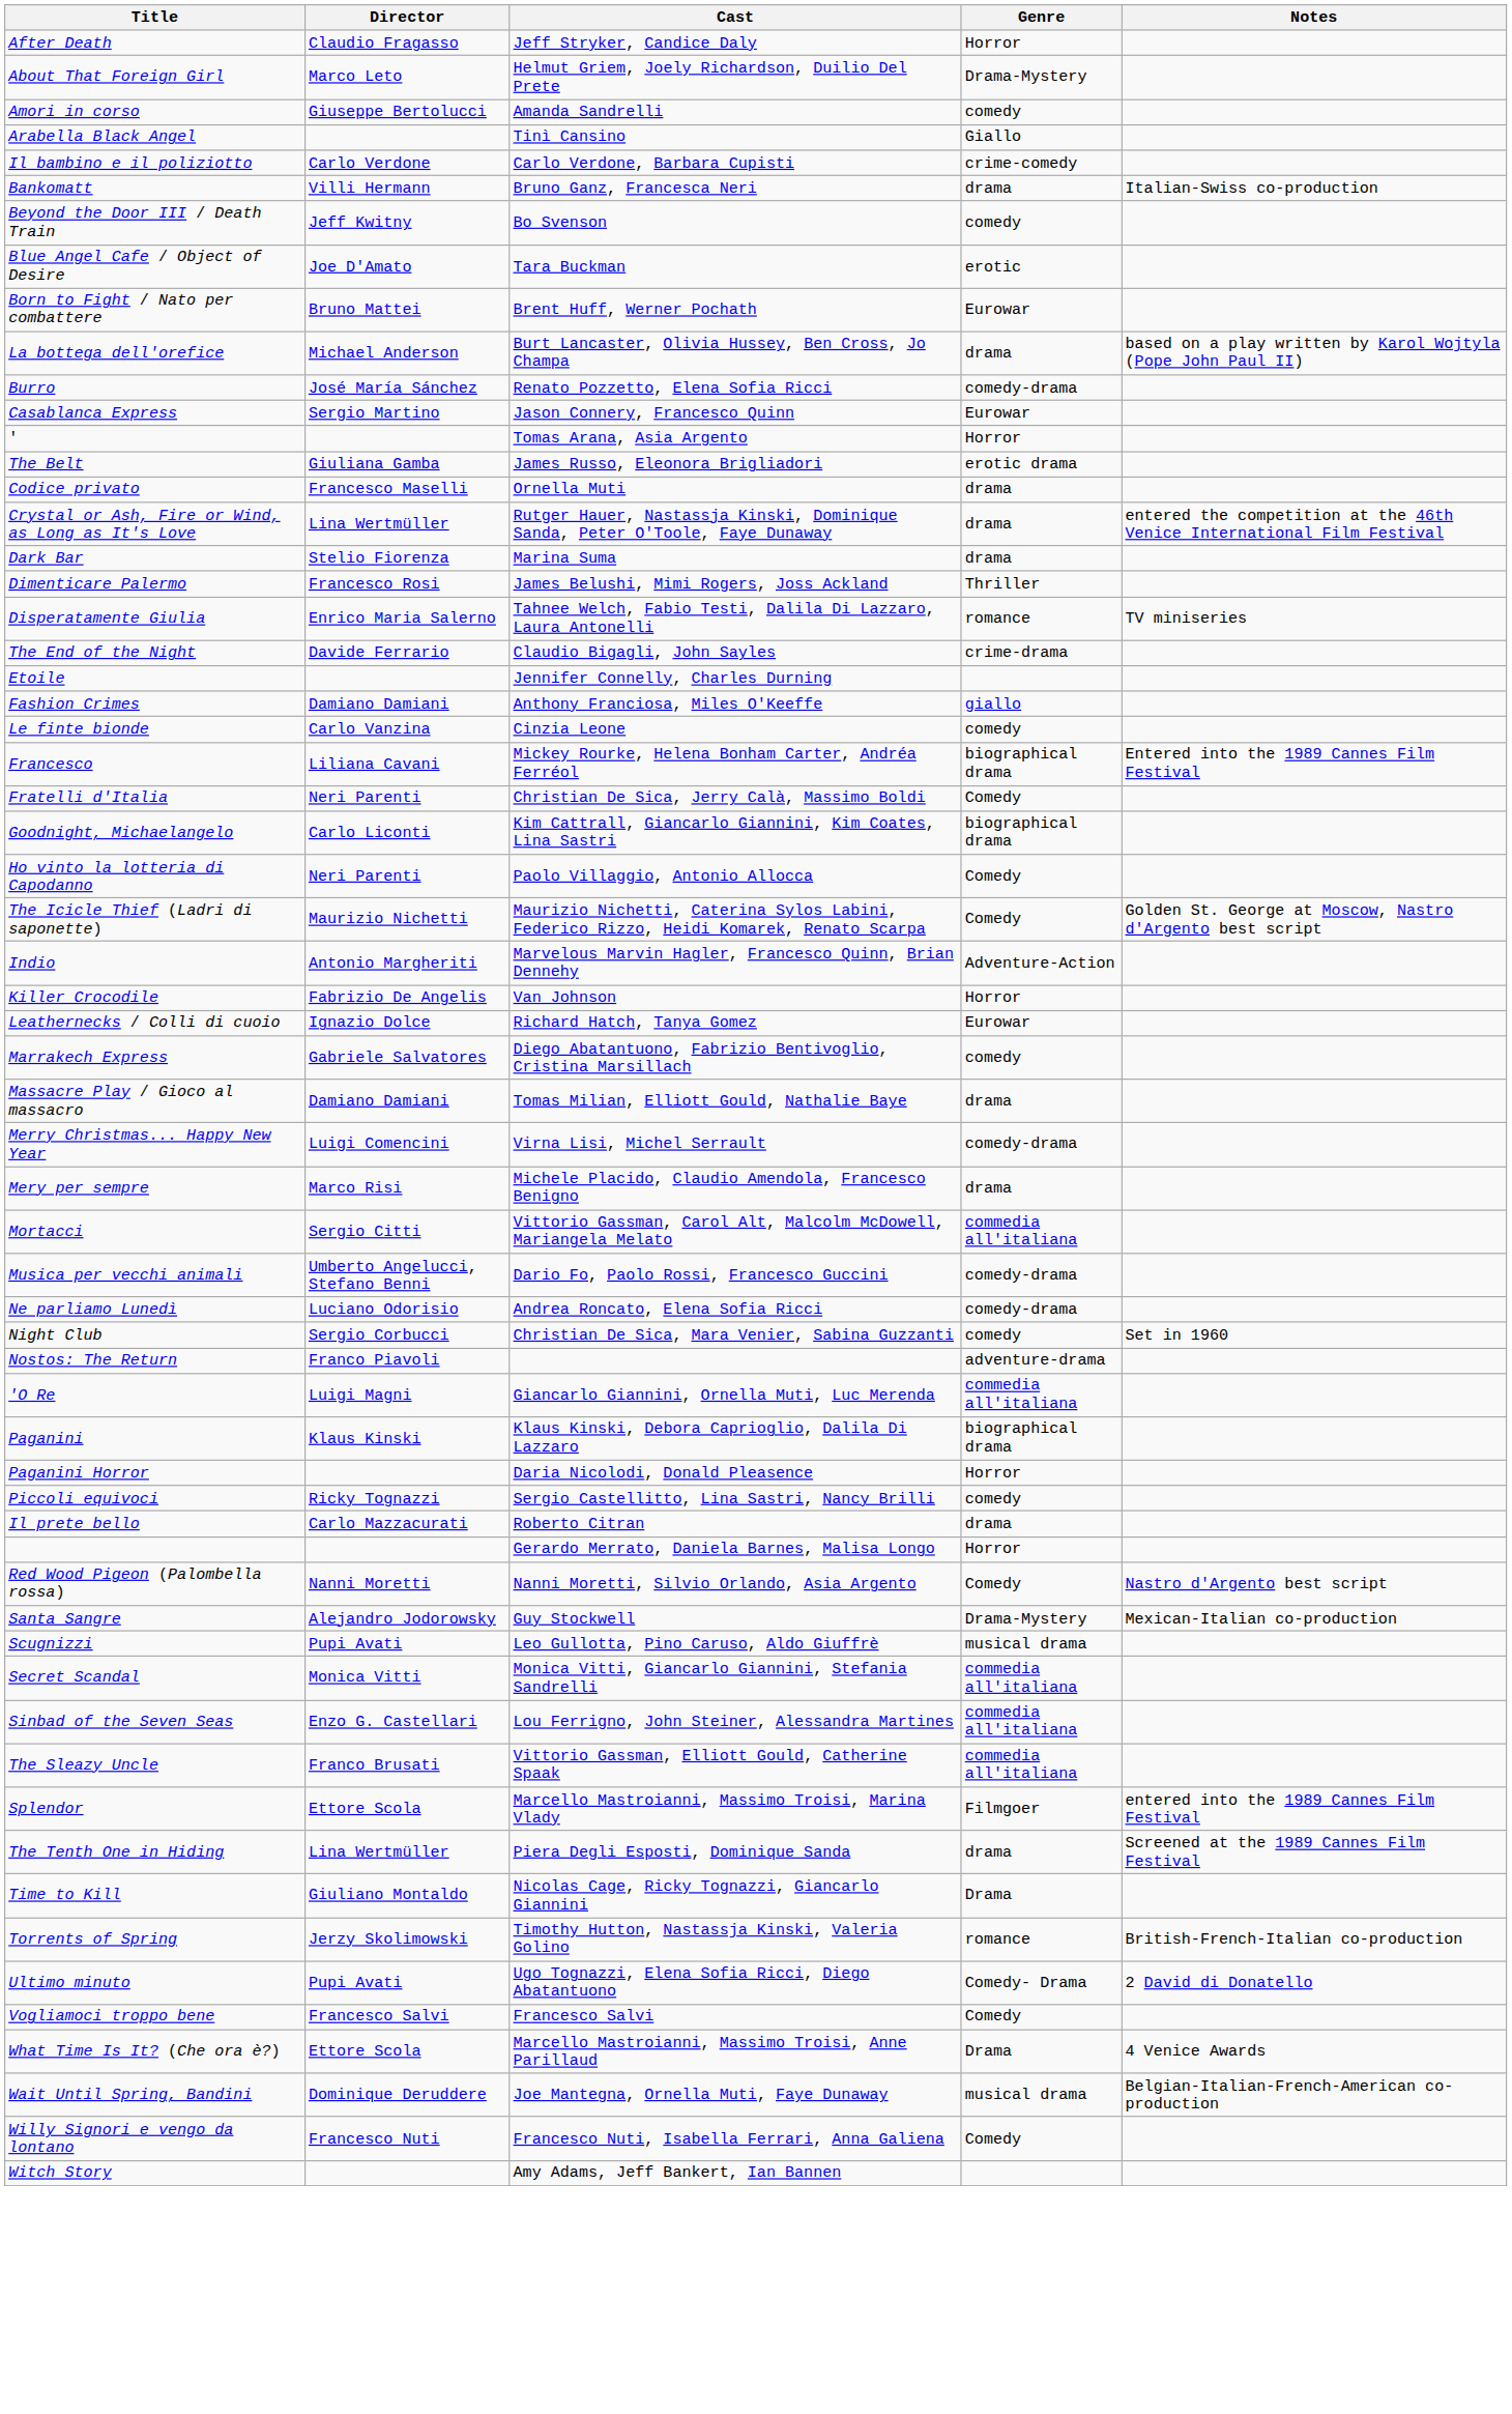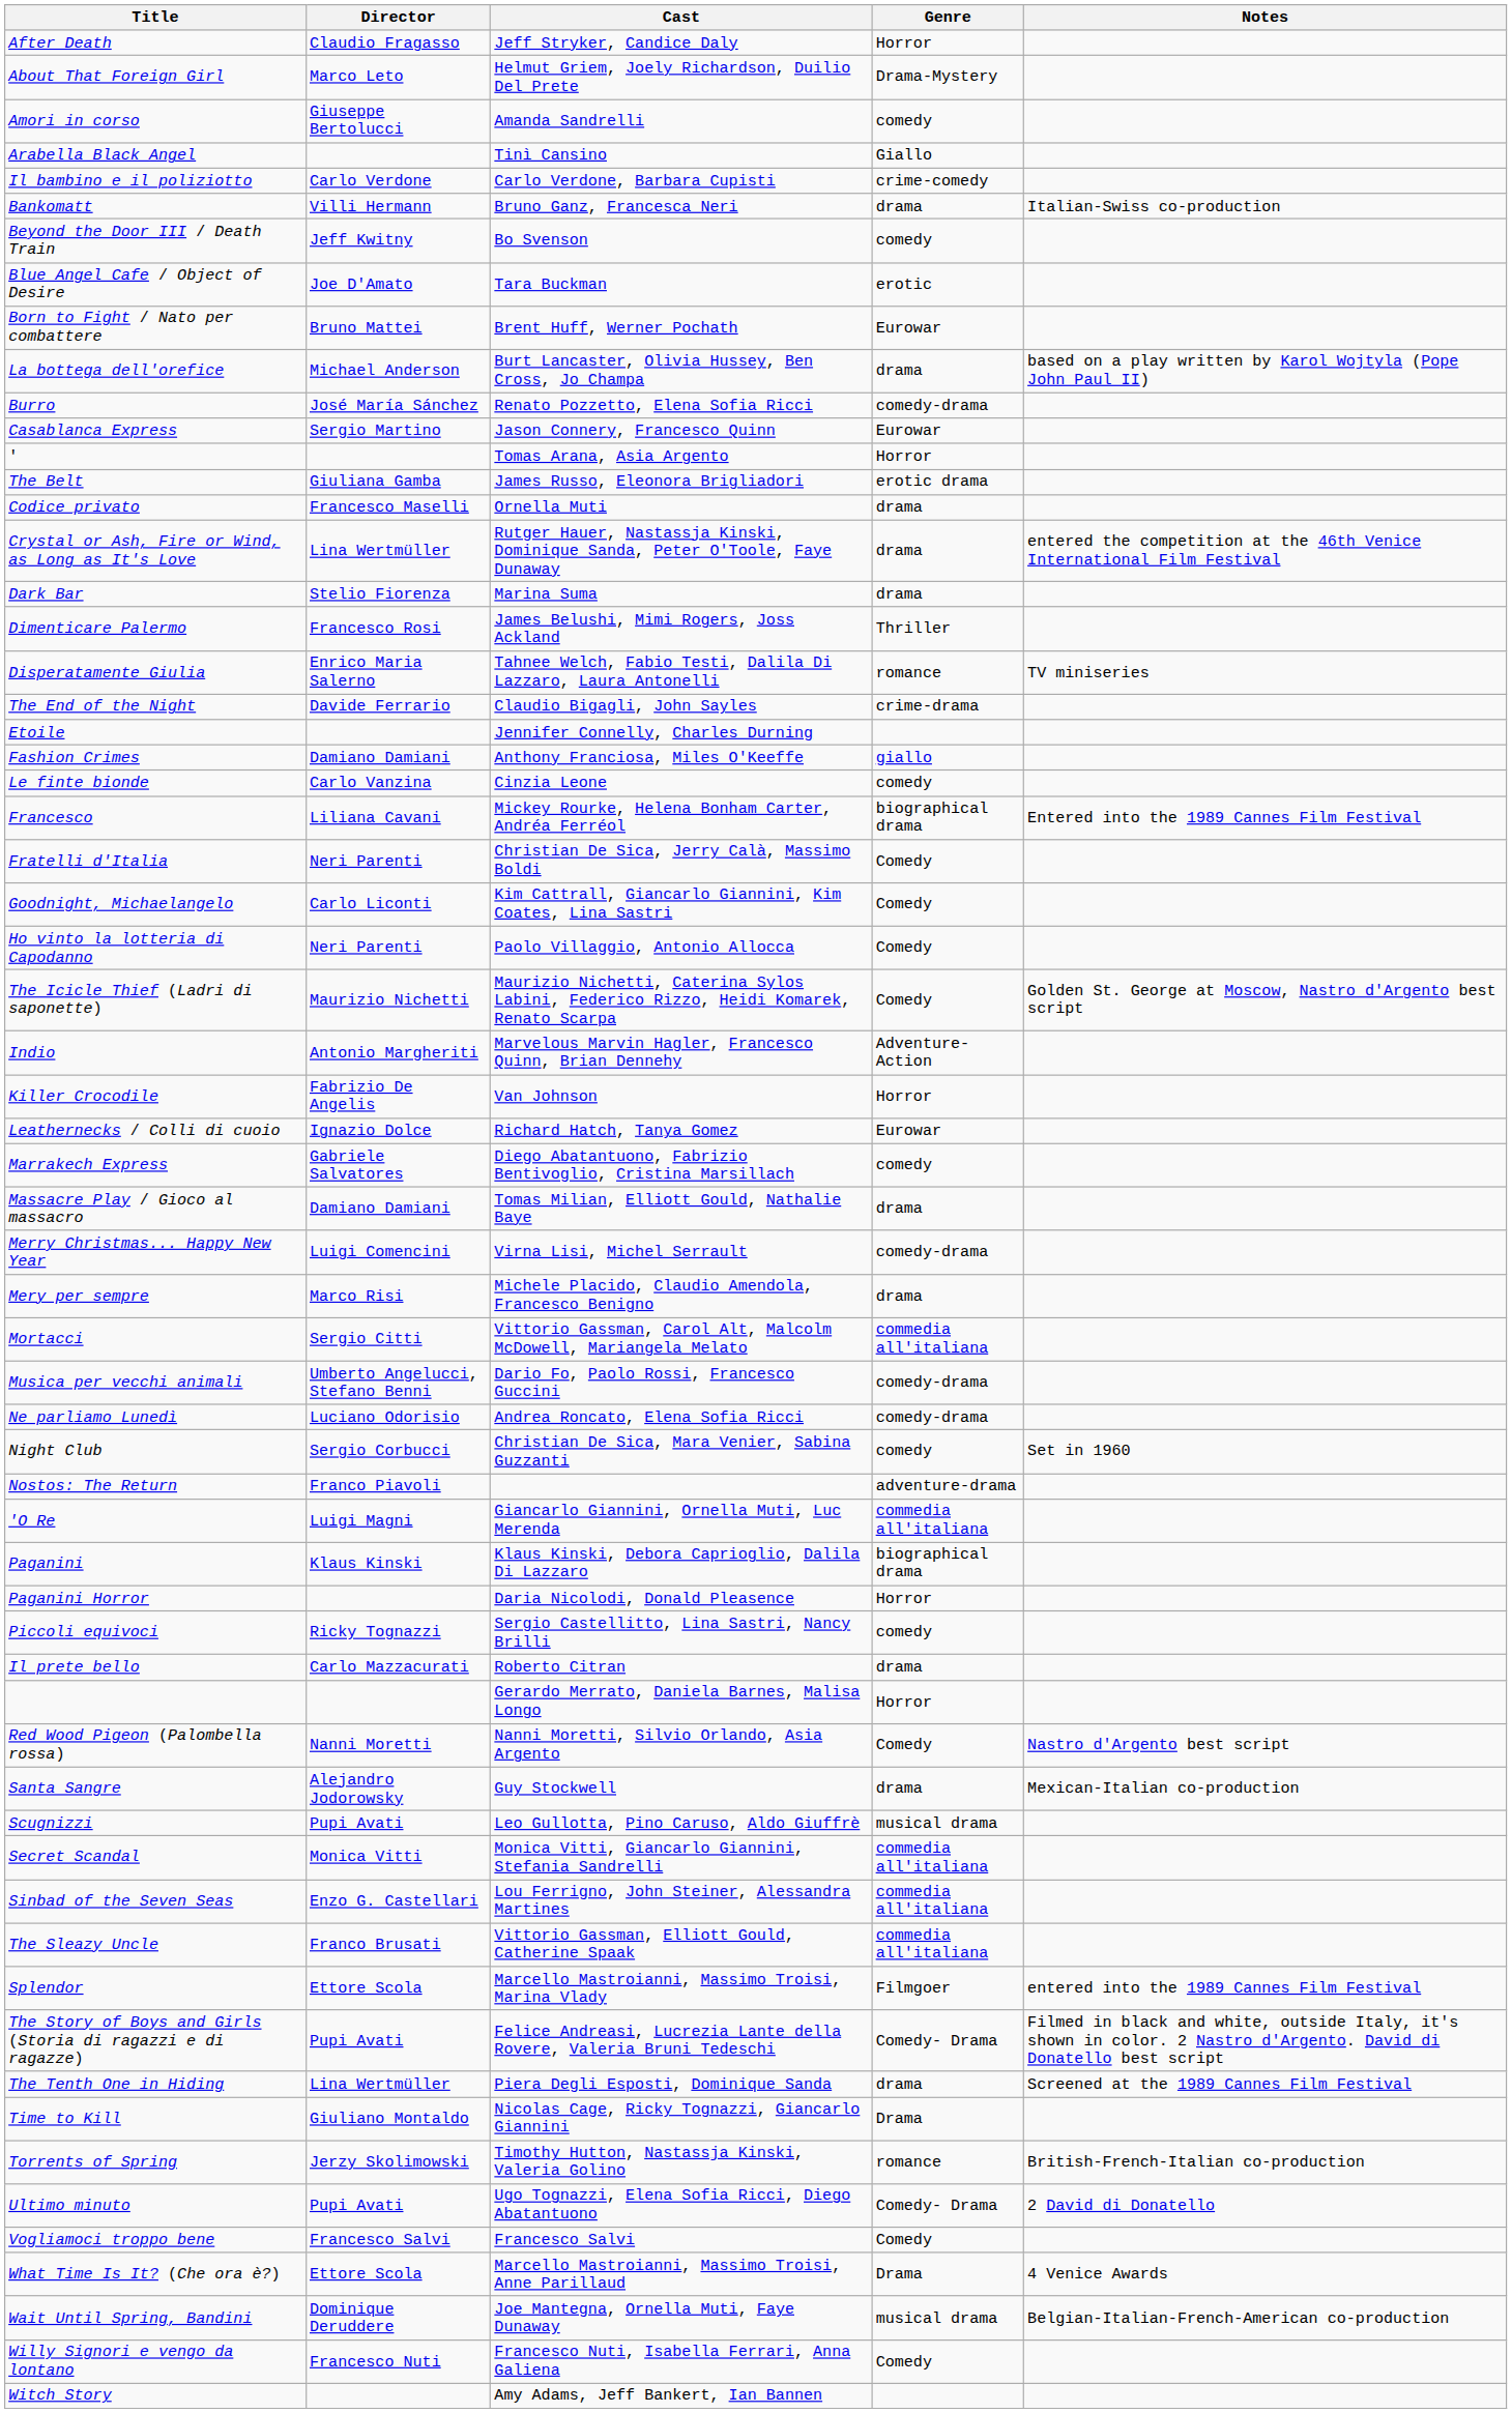Goodnight, Michaelangelo | Genre: biographical drama -> Comedy
Santa Sangre | Genre: Drama-Mystery -> drama
+ row: The Story of Boys and Girls (Storia di ragazzi e di ragazze) | Pupi Avati | Felice Andreasi, Lucrezia Lante della Rovere, Valeria Bruni Tedeschi | Comedy- Drama | Filmed in black and white, outside Italy, it's shown in color. 2 Nastro d'Argento. David di Donatello best script
